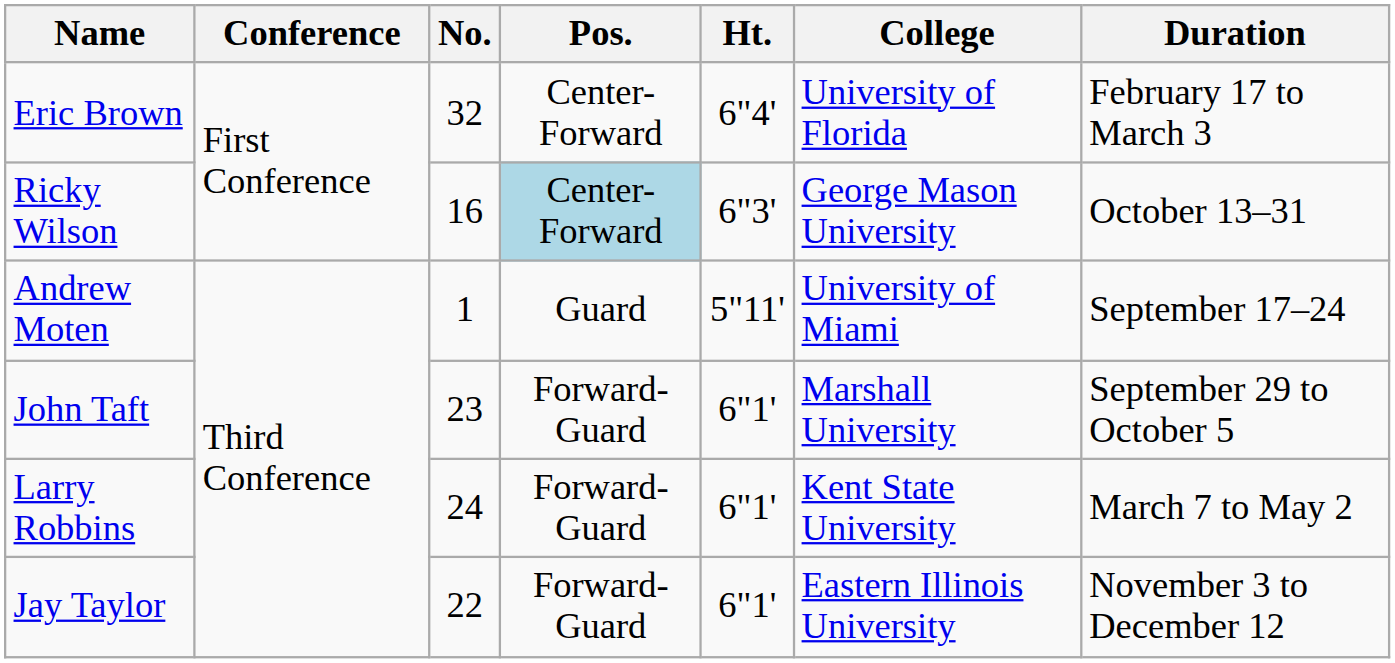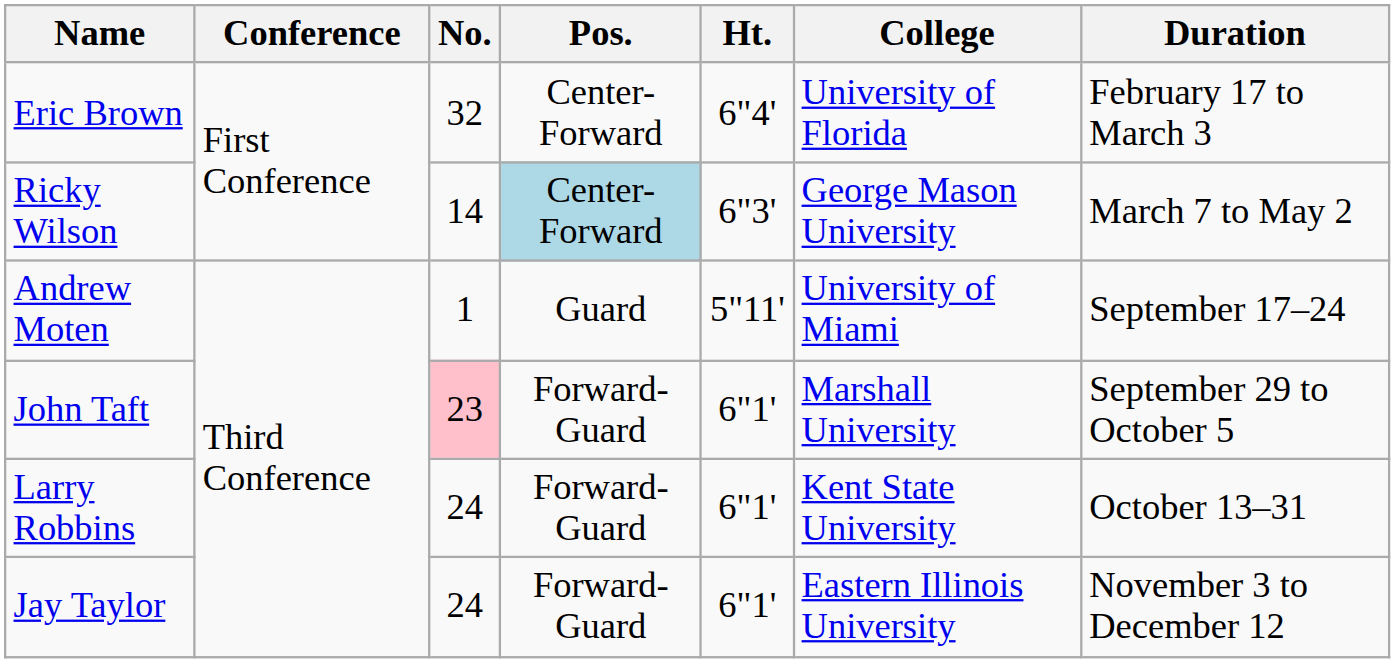Ricky Wilson | No.: 16 -> 14
Ricky Wilson | Duration: October 13–31 -> March 7 to May 2
John Taft | No.: no background -> pink background
Larry Robbins | Duration: March 7 to May 2 -> October 13–31
Jay Taylor | No.: 22 -> 24
